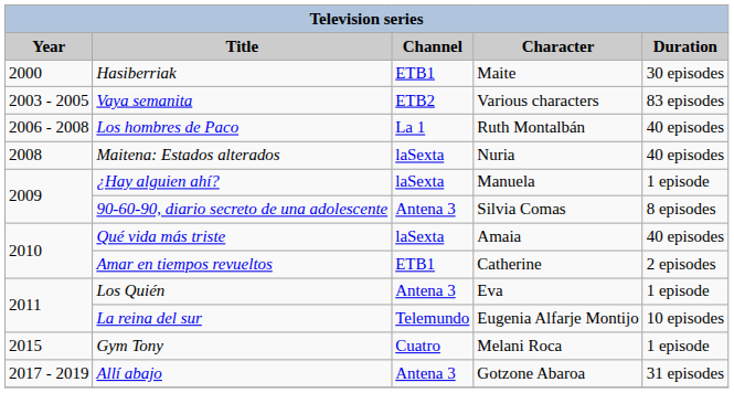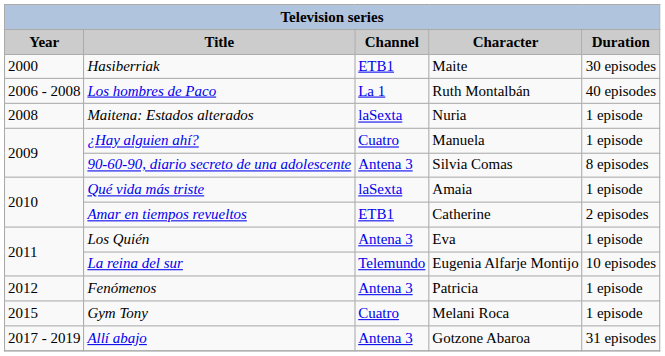- row: 2003 - 2005 | Vaya semanita | ETB2 | Various characters | 83 episodes
Maitena: Estados alterados | Duration: 40 episodes -> 1 episode
¿Hay alguien ahí? | Channel: laSexta -> Cuatro
Qué vida más triste | Duration: 40 episodes -> 1 episode
+ row: 2012 | Fenómenos | Antena 3 | Patricia | 1 episode
